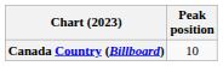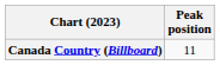Canada Country (Billboard) | Peak position: 10 -> 11
